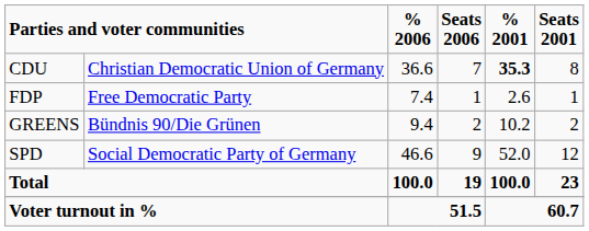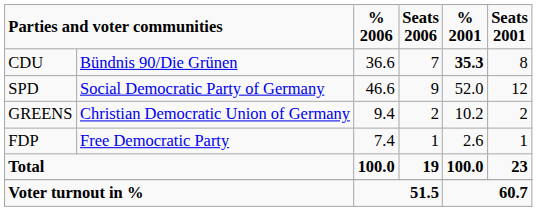CDU | column 2: Christian Democratic Union of Germany -> Bündnis 90/Die Grünen
rows swapped: SPD <-> FDP
GREENS | column 2: Bündnis 90/Die Grünen -> Christian Democratic Union of Germany
